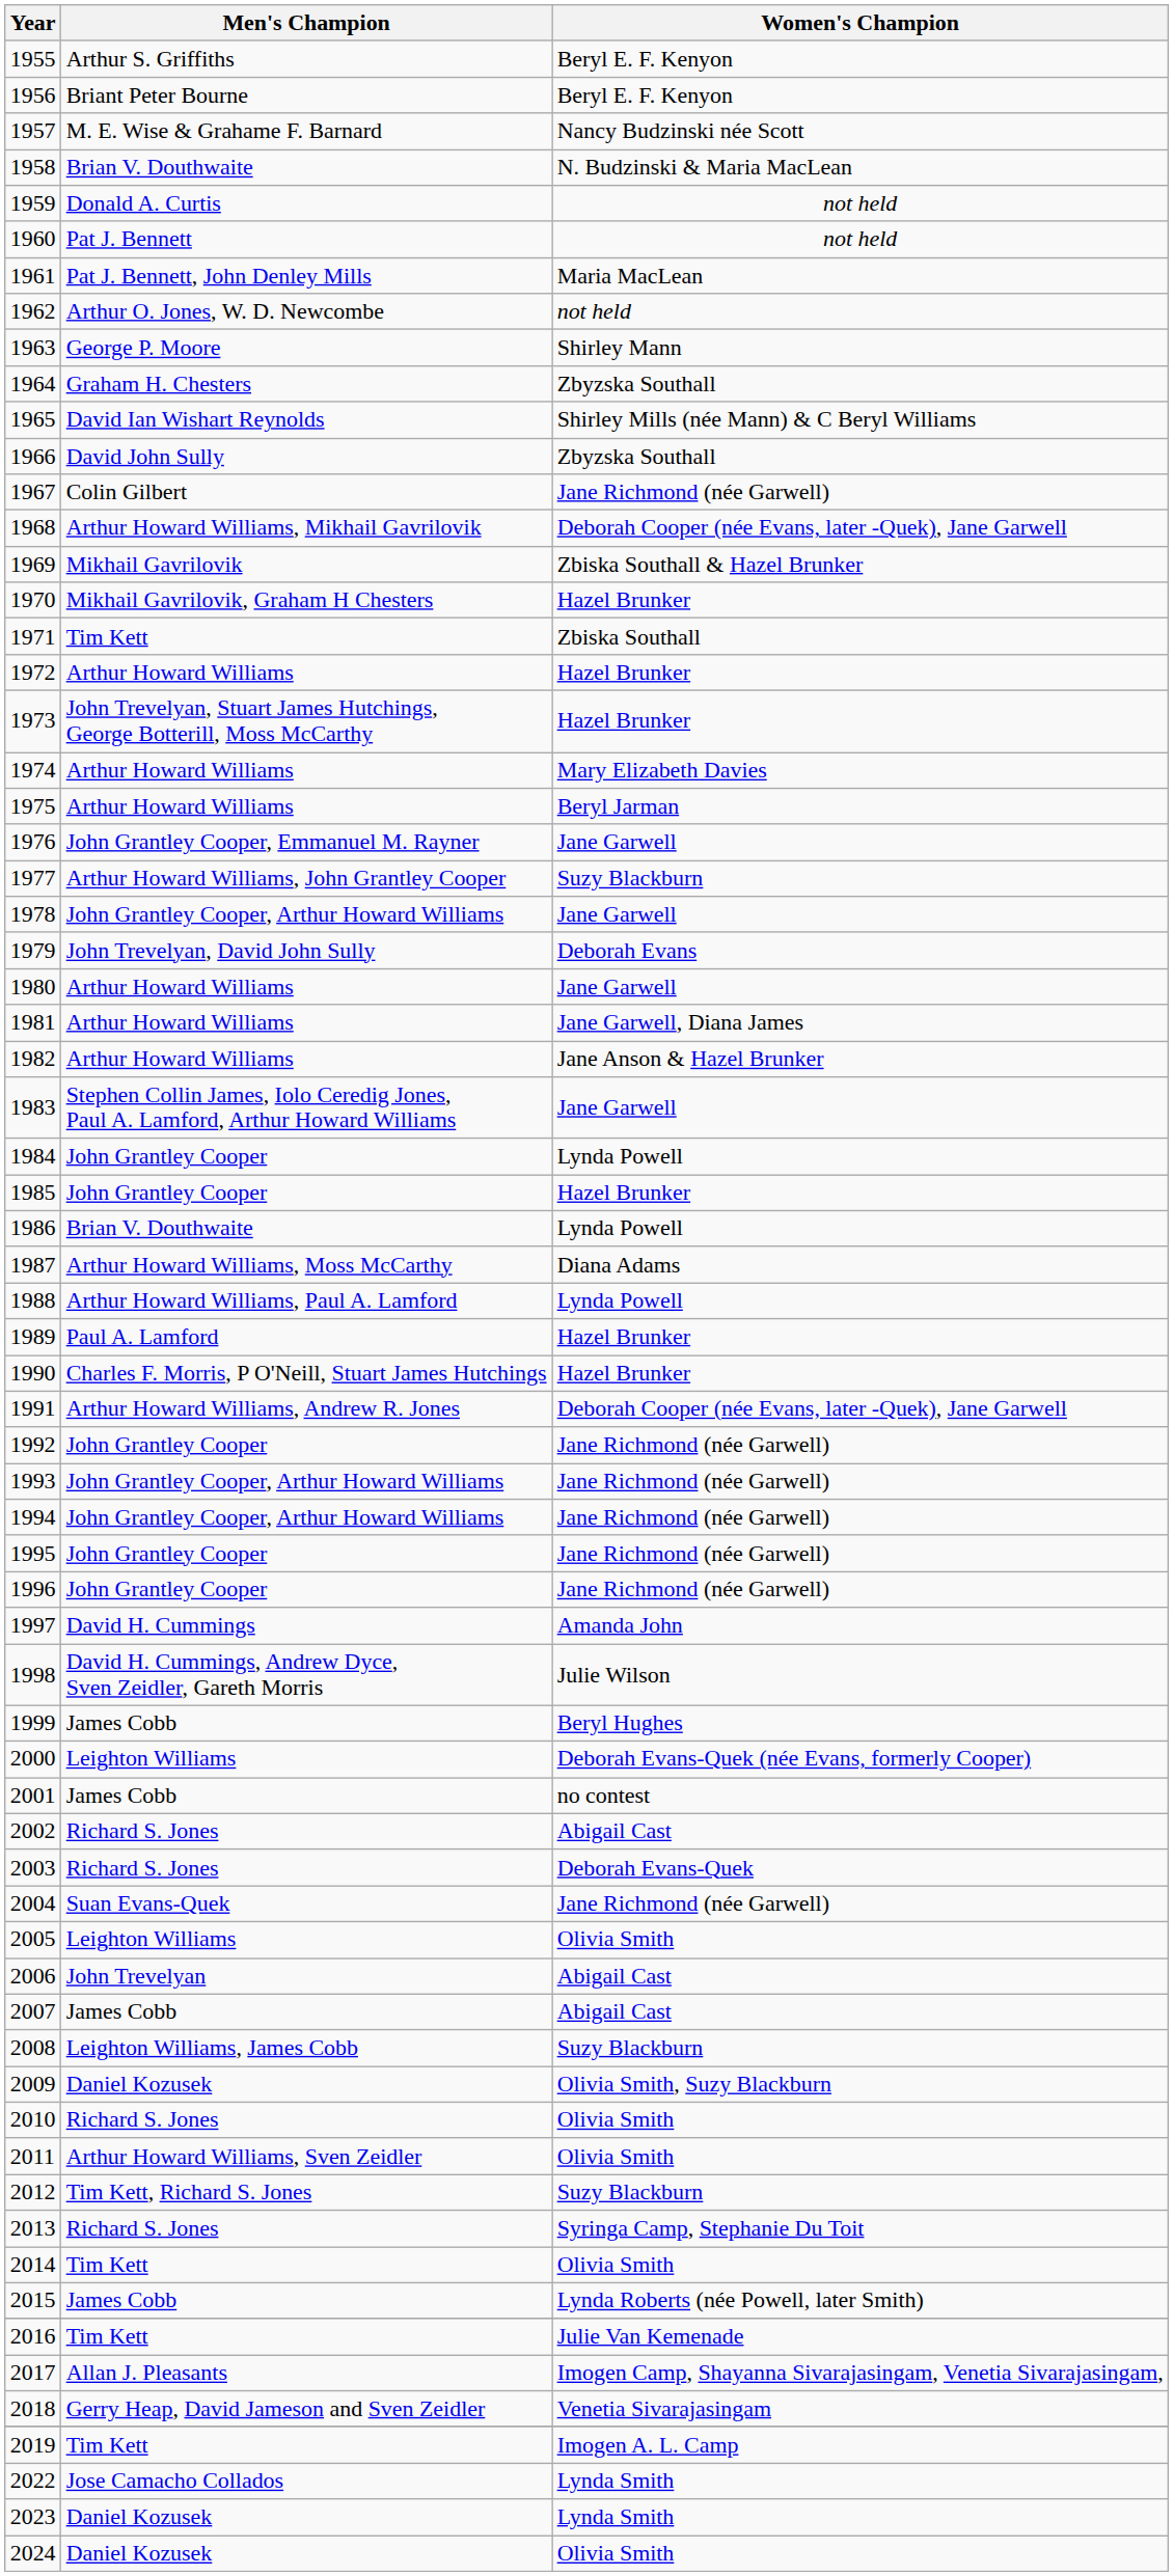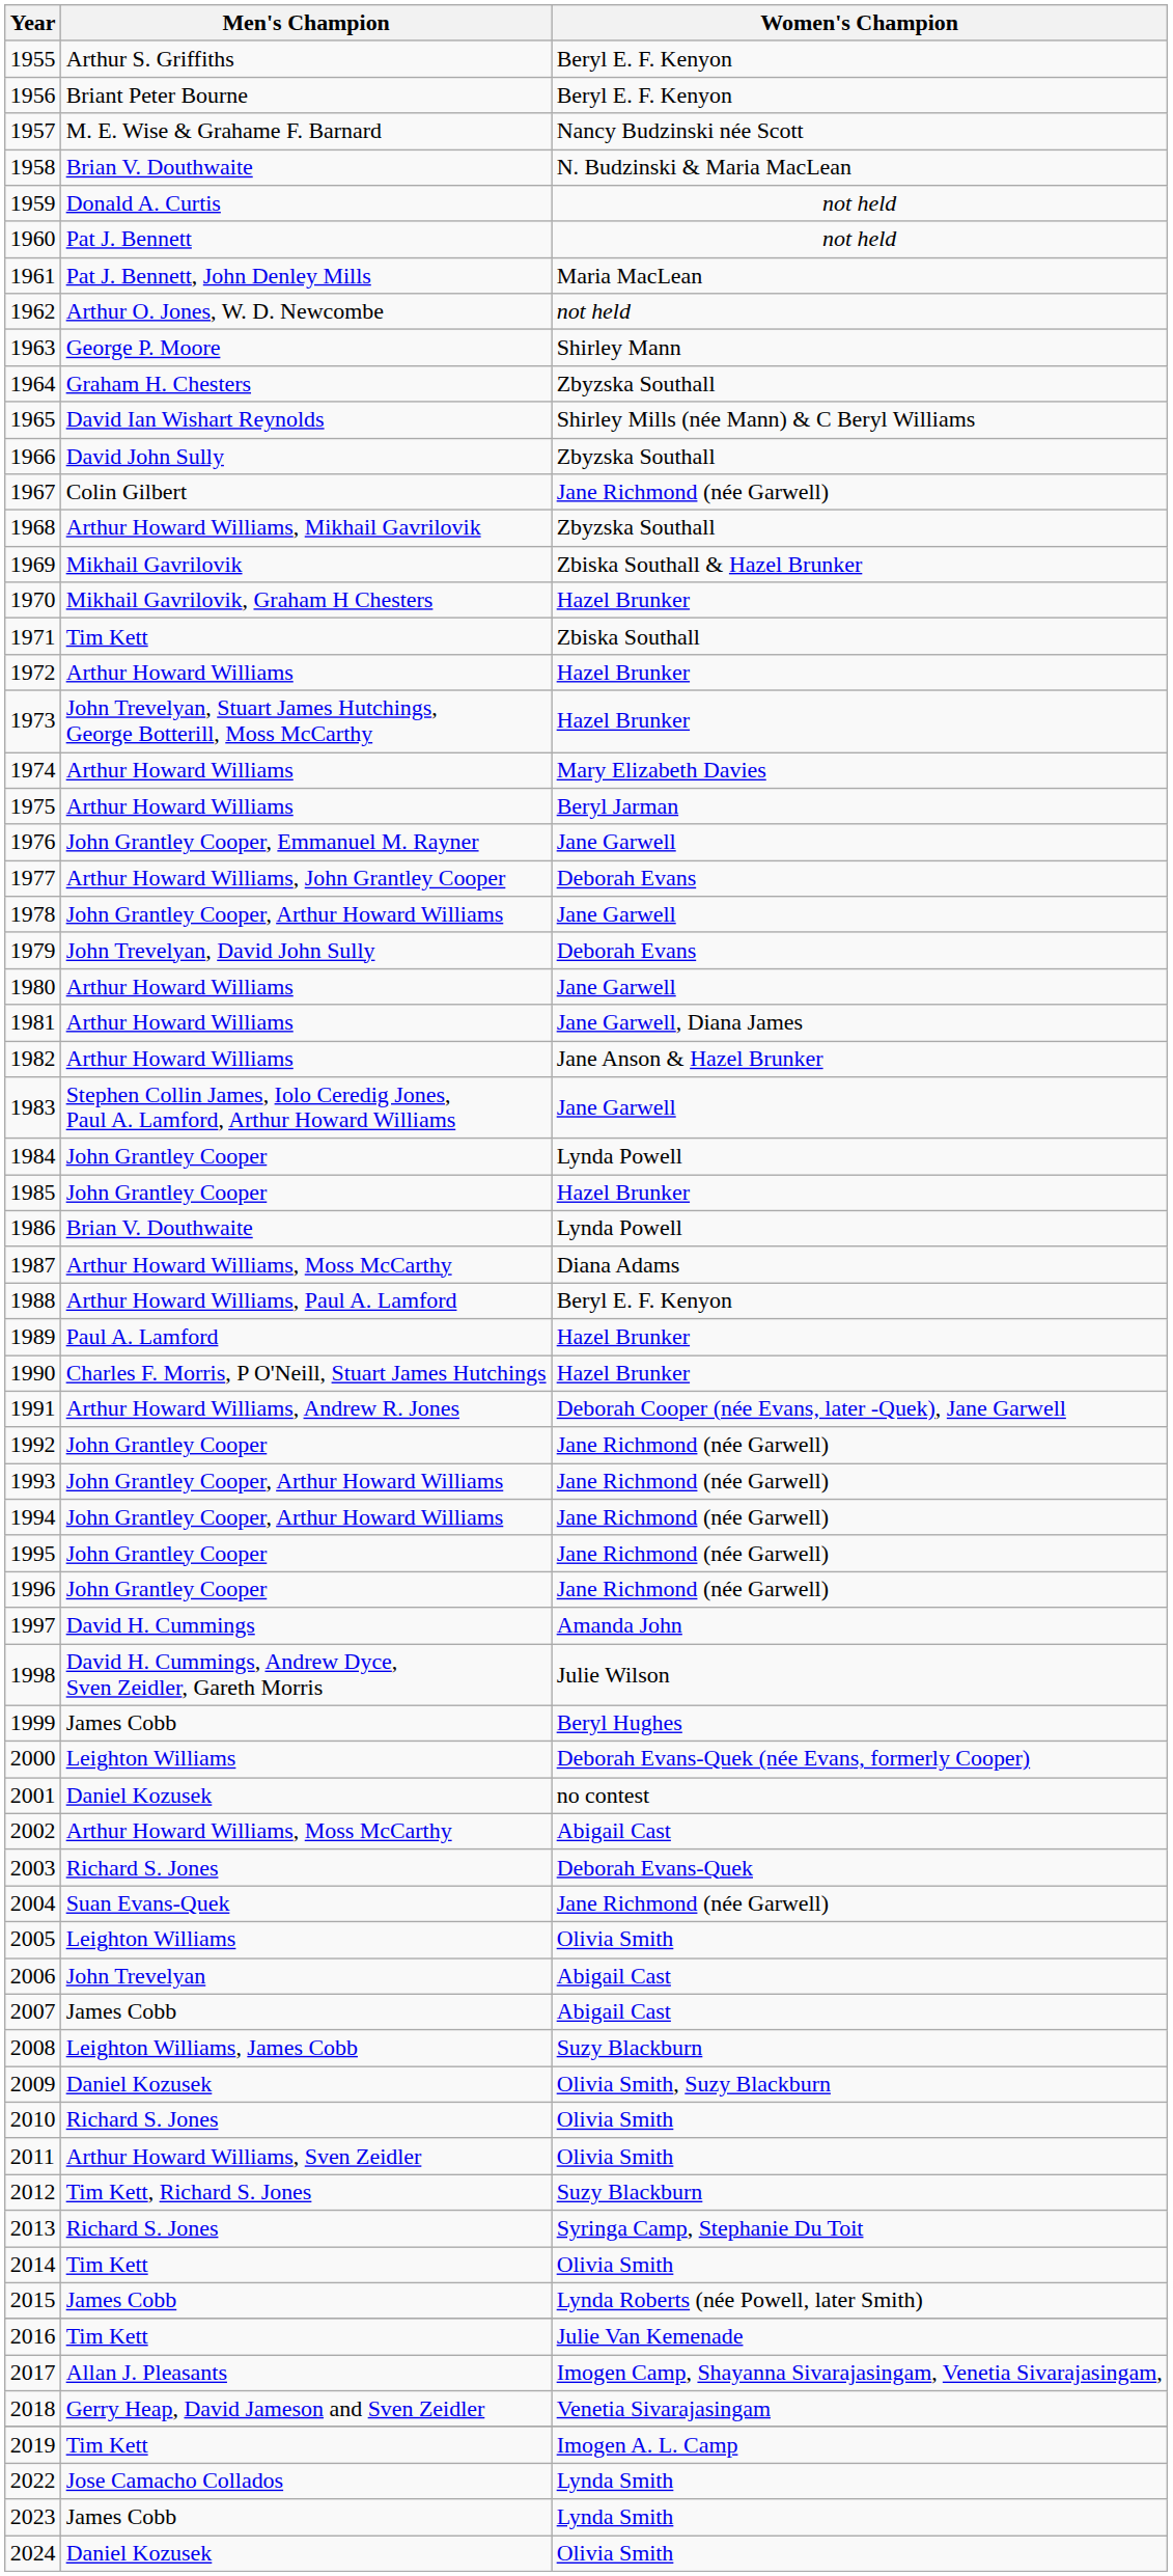1968 | Women's Champion: Deborah Cooper (née Evans, later -Quek), Jane Garwell -> Zbyzska Southall
1977 | Women's Champion: Suzy Blackburn -> Deborah Evans
1988 | Women's Champion: Lynda Powell -> Beryl E. F. Kenyon
2001 | Men's Champion: James Cobb -> Daniel Kozusek
2002 | Men's Champion: Richard S. Jones -> Arthur Howard Williams, Moss McCarthy
2023 | Men's Champion: Daniel Kozusek -> James Cobb
